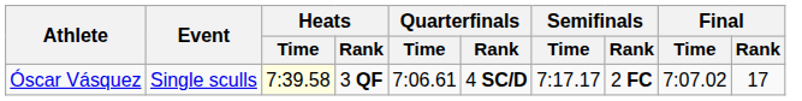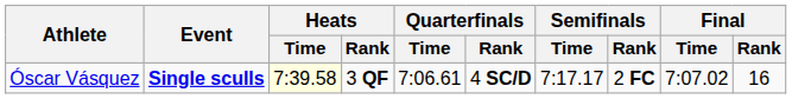Óscar Vásquez | Event: normal -> bold
Óscar Vásquez | Final / Rank: 17 -> 16
